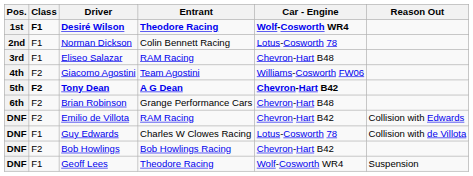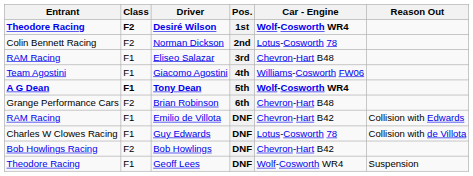columns swapped: Pos. <-> Entrant
Desiré Wilson | Class: F1 -> F2
Norman Dickson | Class: F1 -> F2
Giacomo Agostini | Class: F2 -> F1
Tony Dean | Class: F2 -> F1
Tony Dean | Car - Engine: Chevron-Hart B42 -> Wolf-Cosworth WR4
Emilio de Villota | Class: F2 -> F1
